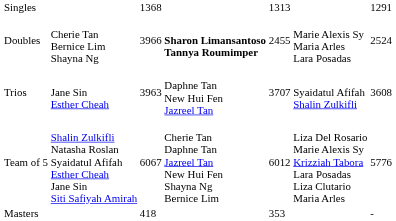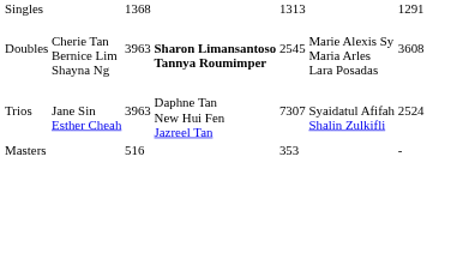Doubles | column 3: 3966 -> 3963
Doubles | column 5: 2455 -> 2545
Doubles | column 7: 2524 -> 3608
Trios | column 5: 3707 -> 7307
Trios | column 7: 3608 -> 2524
- row: Team of 5 | Shalin Zulkifli Natasha Roslan Syaidatul Afifah Esther Cheah Jane Sin Siti Safiyah Amirah | 6067 | Cherie Tan Daphne Tan Jazreel Tan New Hui Fen Shayna Ng Bernice Lim | 6012 | Liza Del Rosario Marie Alexis Sy Krizziah Tabora Lara Posadas Liza Clutario Maria Arles | 5776
Masters | column 3: 418 -> 516
